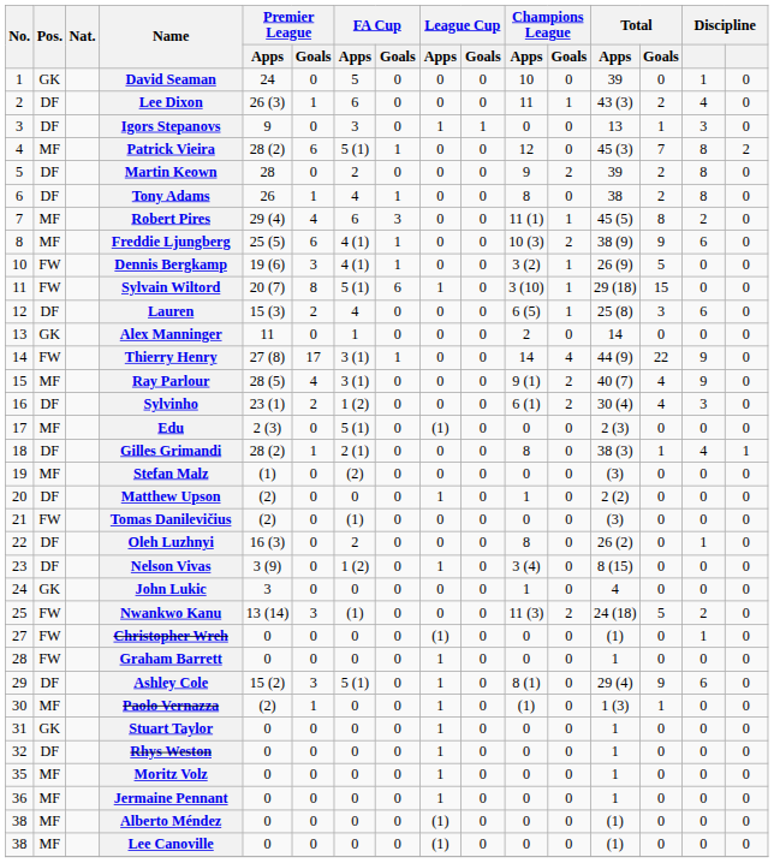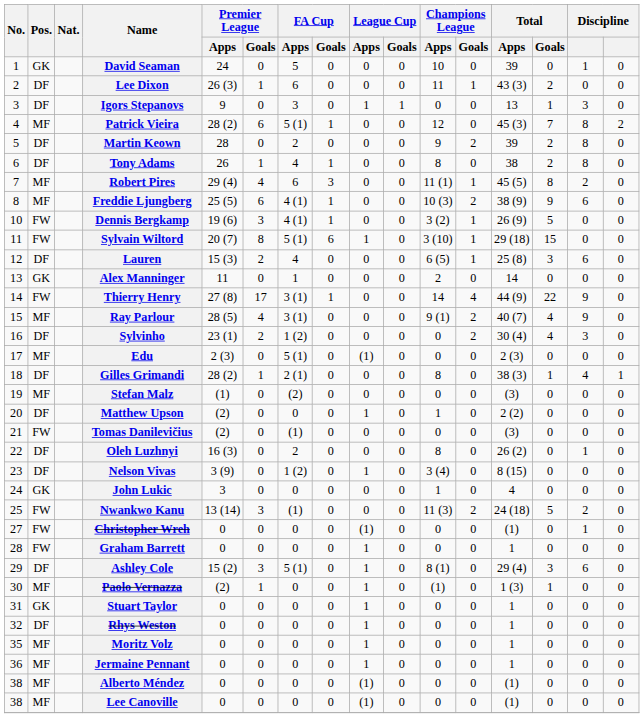Lee Dixon | column 15: 4 -> 0
Sylvinho | Champions League / Apps: 6 (1) -> 0
Ashley Cole | Total / Goals: 9 -> 3
